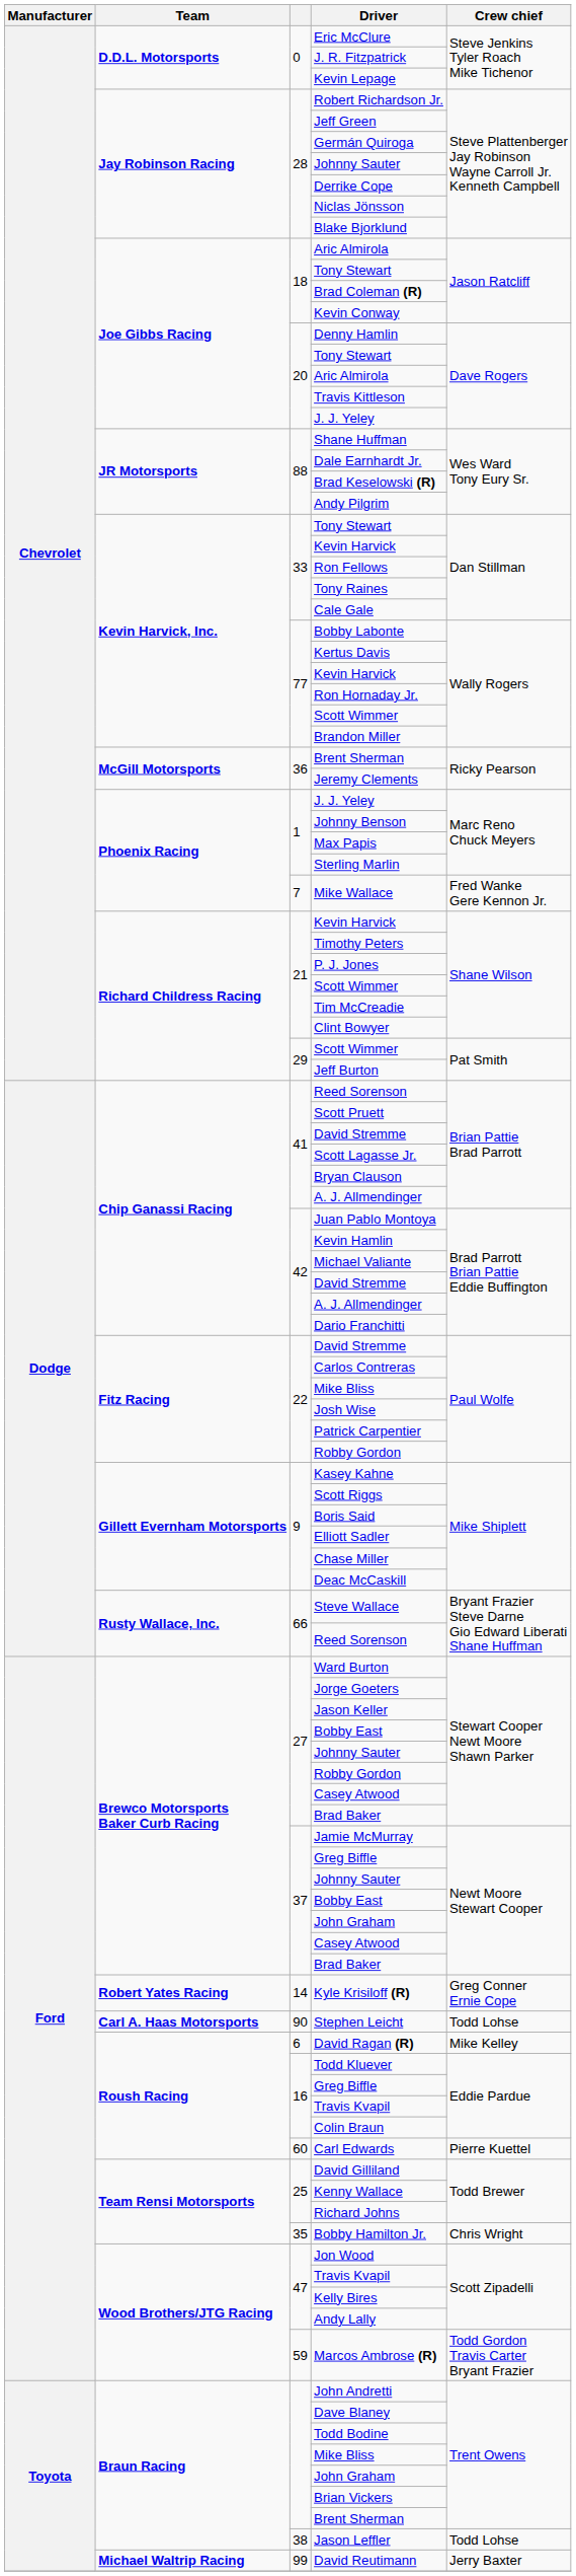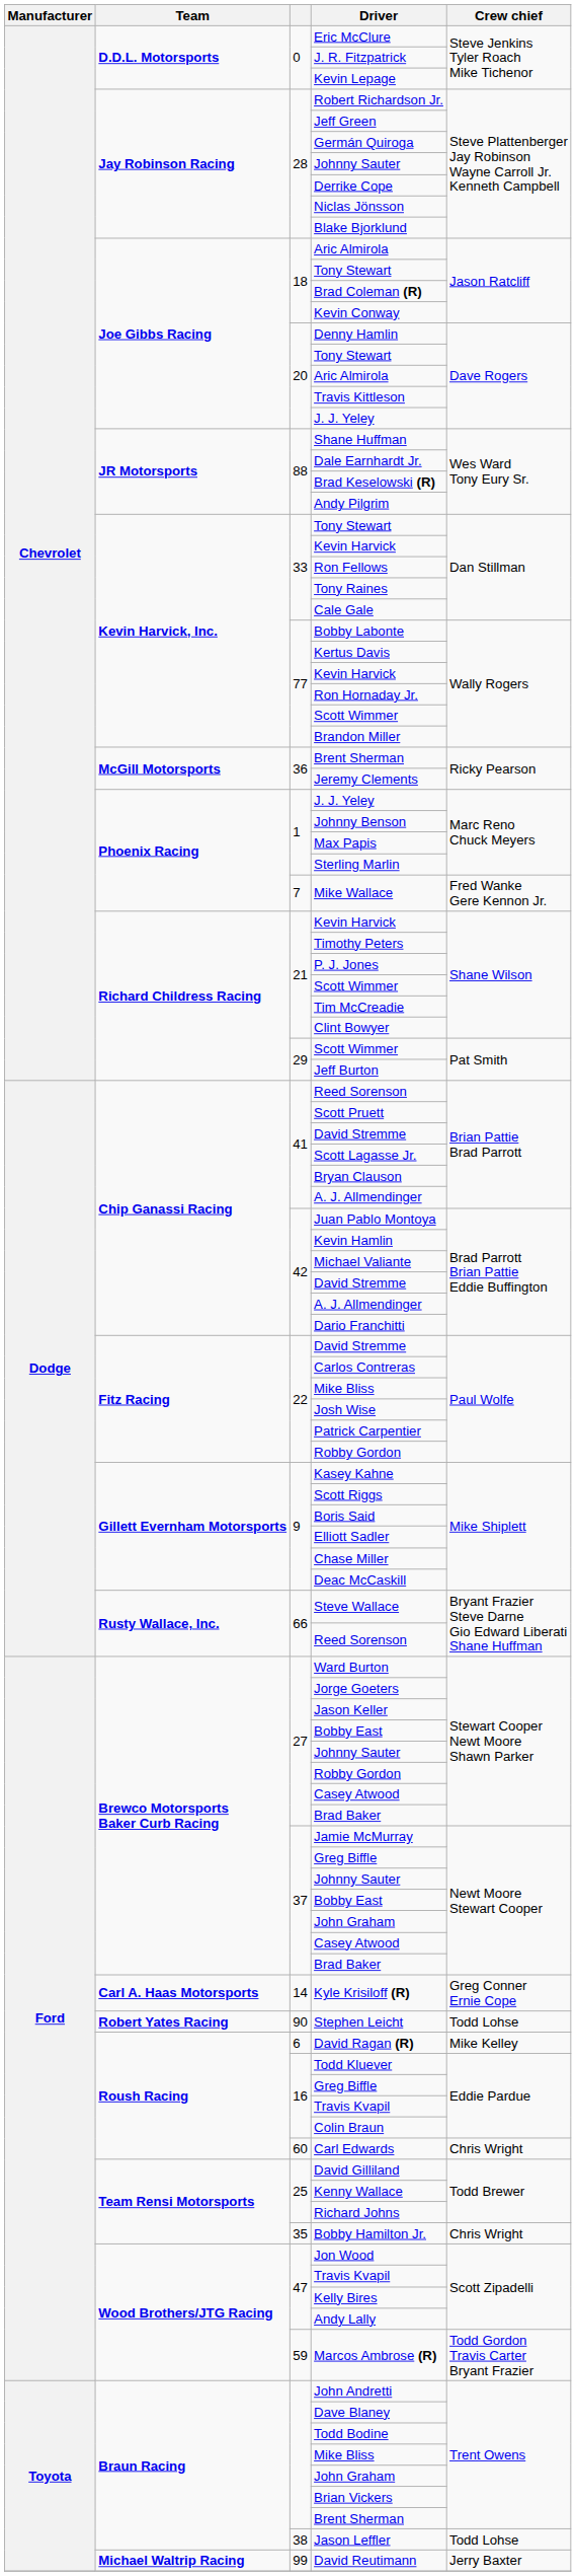Kyle Krisiloff (R) | Team: Robert Yates Racing -> Carl A. Haas Motorsports
Stephen Leicht | Team: Carl A. Haas Motorsports -> Robert Yates Racing
Carl Edwards | Crew chief: Pierre Kuettel -> Chris Wright
